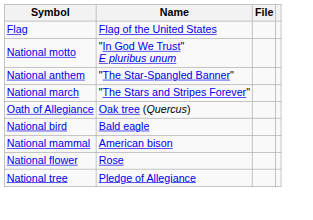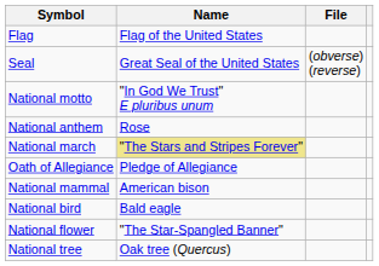+ row: Seal | Great Seal of the United States | (obverse) (reverse)
National anthem | Name: "The Star-Spangled Banner" -> Rose
National march | Name: no background -> khaki background
Oath of Allegiance | Name: Oak tree (Quercus) -> Pledge of Allegiance
rows swapped: National mammal <-> National bird
National flower | Name: Rose -> "The Star-Spangled Banner"
National tree | Name: Pledge of Allegiance -> Oak tree (Quercus)
